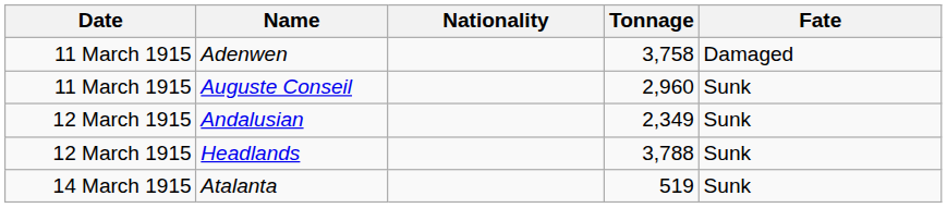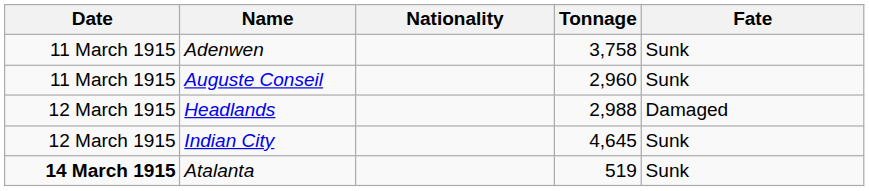Adenwen | Fate: Damaged -> Sunk
- row: 12 March 1915 | Andalusian | 2,349 | Sunk
Headlands | Tonnage: 3,788 -> 2,988
Headlands | Fate: Sunk -> Damaged
+ row: 12 March 1915 | Indian City | 4,645 | Sunk
Atalanta | Date: normal -> bold
